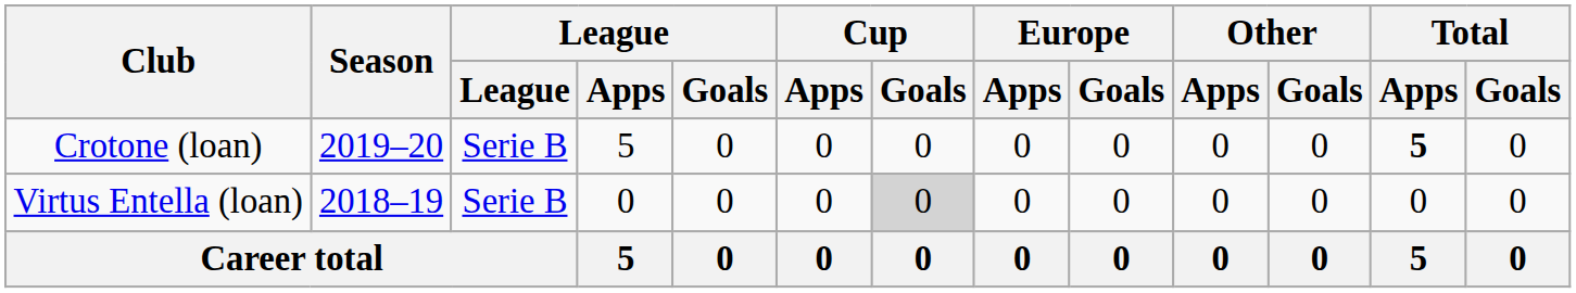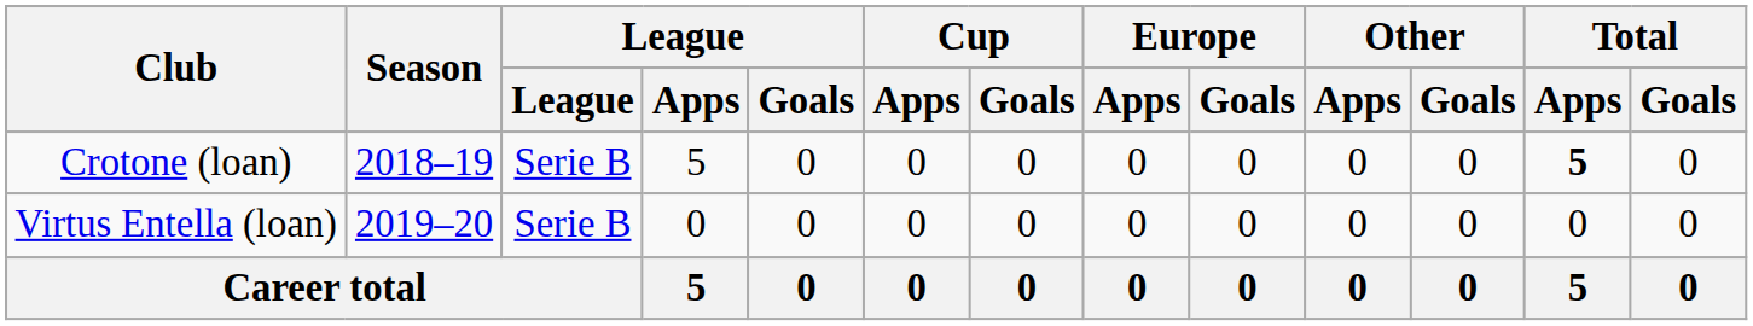Crotone (loan) | Season: 2019–20 -> 2018–19
Virtus Entella (loan) | Season: 2018–19 -> 2019–20
Virtus Entella (loan) | Cup / Goals: lightgrey background -> no background
